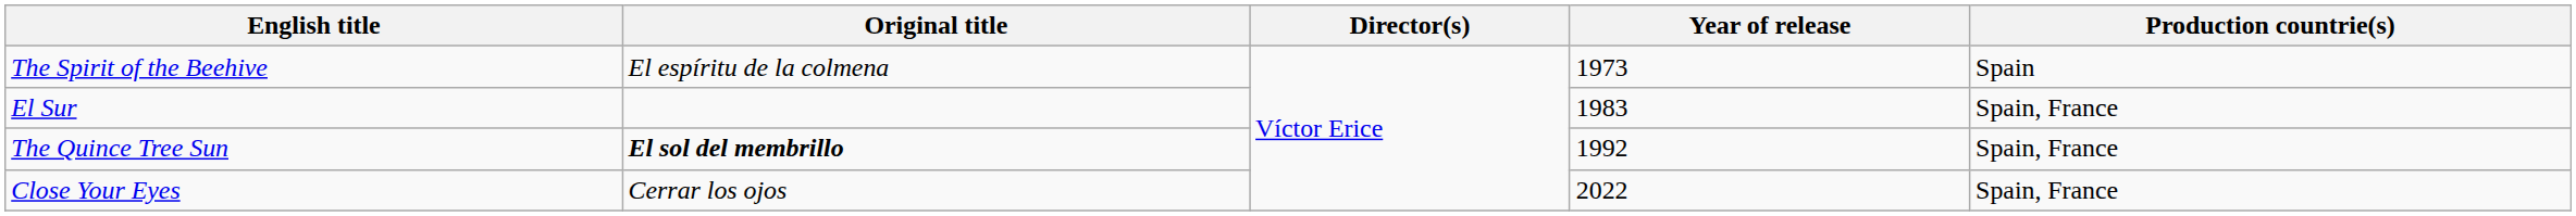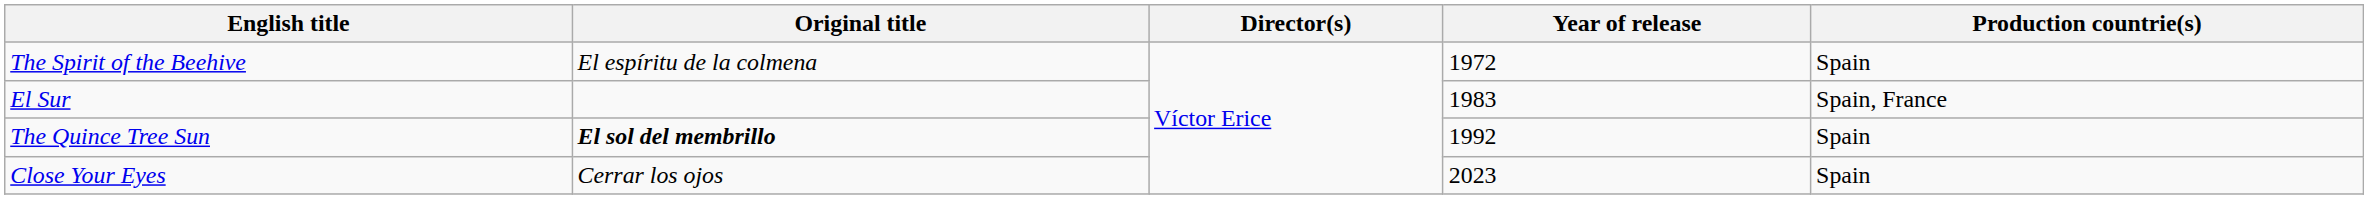The Spirit of the Beehive | Year of release: 1973 -> 1972
The Quince Tree Sun | Production countrie(s): Spain, France -> Spain
Close Your Eyes | Year of release: 2022 -> 2023
Close Your Eyes | Production countrie(s): Spain, France -> Spain
